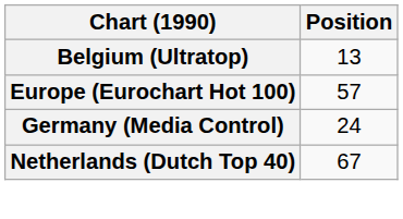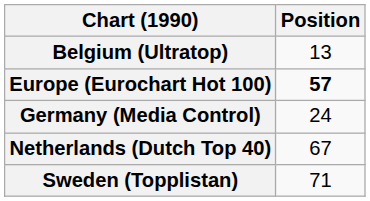Europe (Eurochart Hot 100) | Position: normal -> bold
+ row: Sweden (Topplistan) | 71
